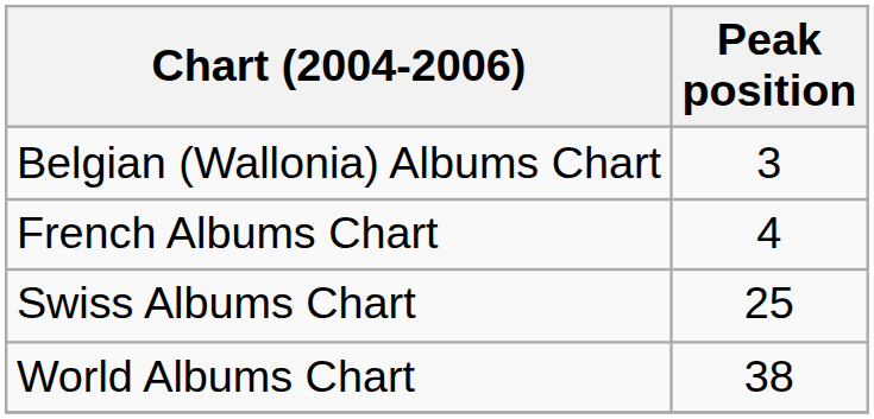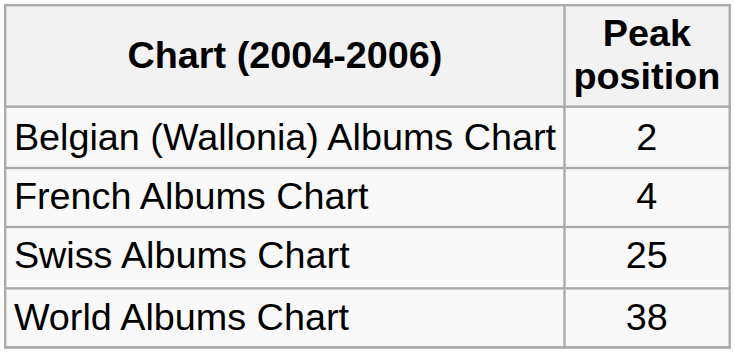Belgian (Wallonia) Albums Chart | Peak position: 3 -> 2
